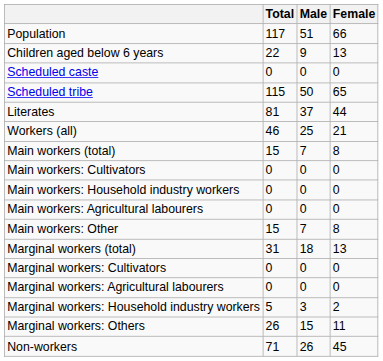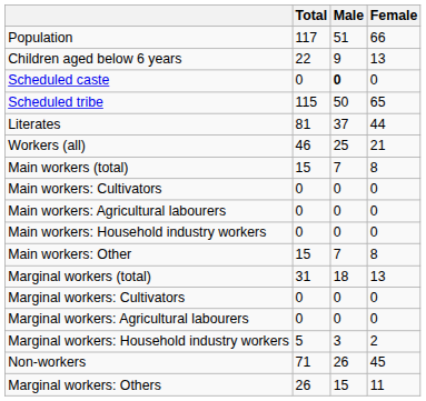Scheduled caste | Male: normal -> bold
rows swapped: Main workers: Agricultural labourers <-> Main workers: Household industry workers
rows swapped: Marginal workers: Others <-> Non-workers
